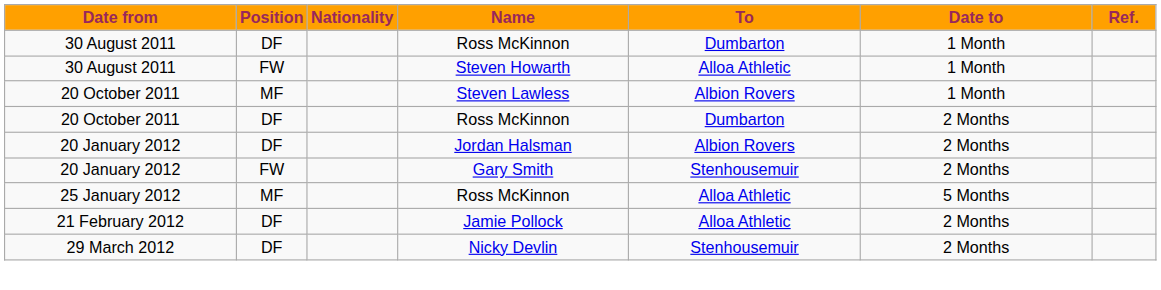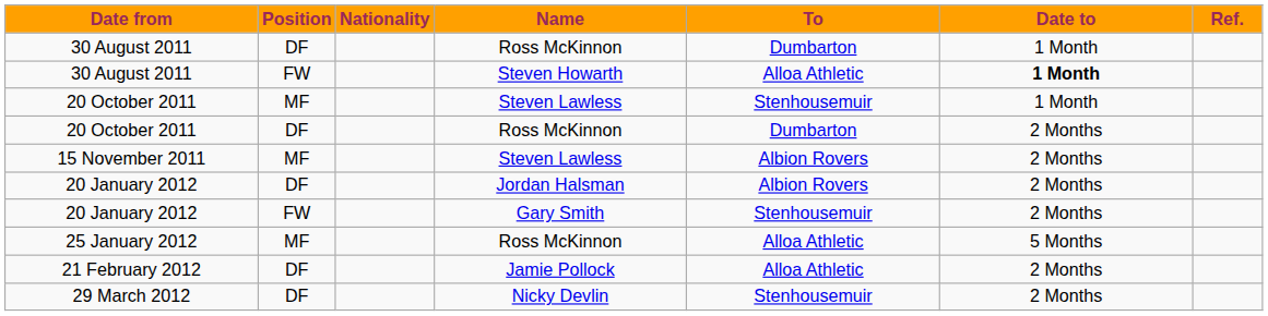30 August 2011 / Steven Howarth | Date to: normal -> bold
20 October 2011 / Steven Lawless | To: Albion Rovers -> Stenhousemuir
+ row: 15 November 2011 | MF | Steven Lawless | Albion Rovers | 2 Months
